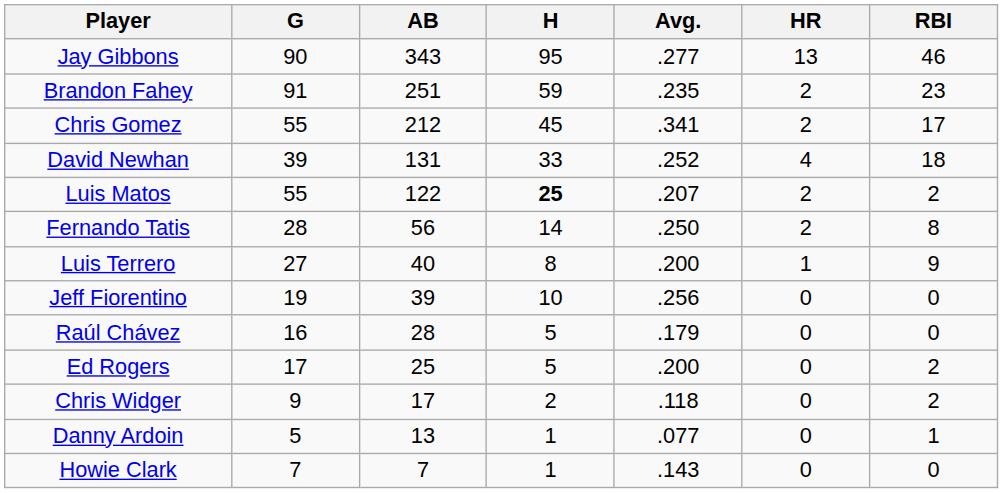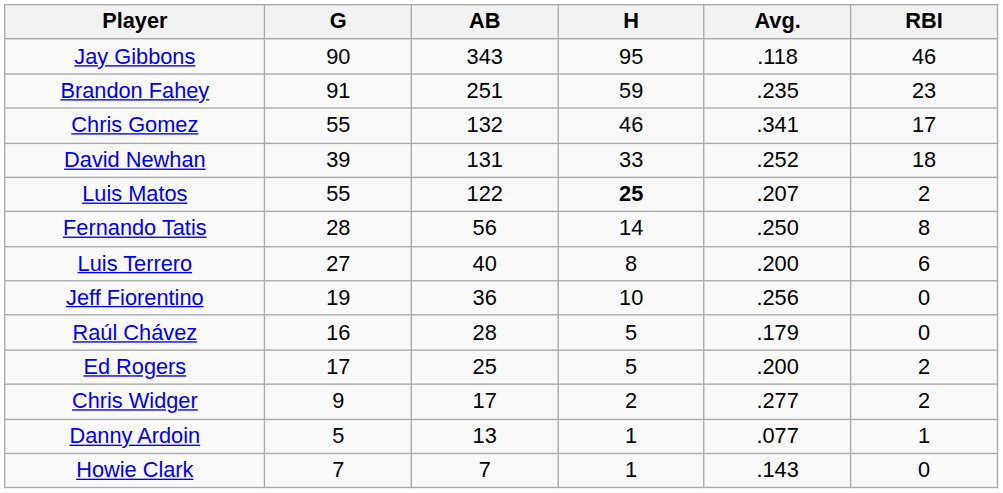- column: HR | 13 | 2 | 2 | 4 | 2 | 2 | 1 | 0 | 0 | 0 | 0 | 0 | 0
Jay Gibbons | Avg.: .277 -> .118
Chris Gomez | AB: 212 -> 132
Chris Gomez | H: 45 -> 46
Luis Terrero | RBI: 9 -> 6
Jeff Fiorentino | AB: 39 -> 36
Chris Widger | Avg.: .118 -> .277
